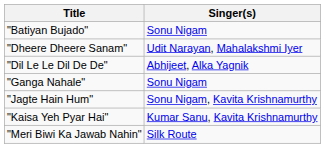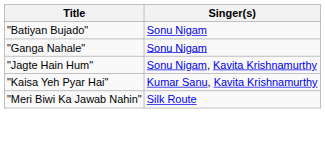- row: "Dheere Dheere Sanam" | Udit Narayan, Mahalakshmi Iyer
- row: "Dil Le Le Dil De De" | Abhijeet, Alka Yagnik
